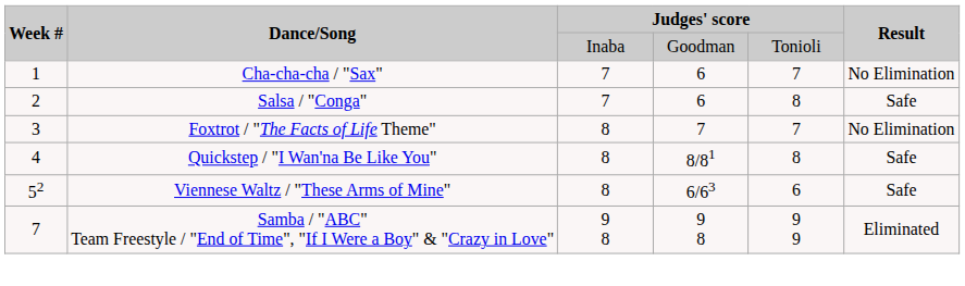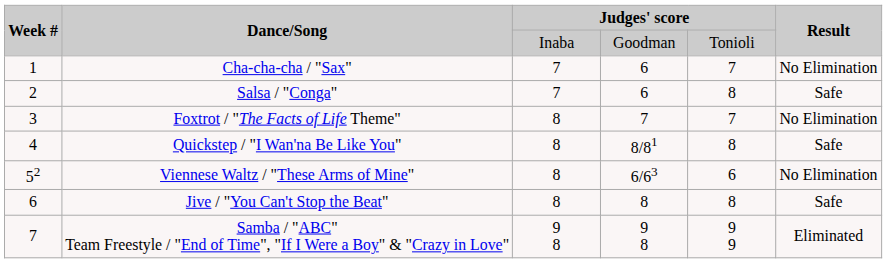Viennese Waltz / "These Arms of Mine" | Result: Safe -> No Elimination
+ row: 6 | Jive / "You Can't Stop the Beat" | 8 | 8 | 8 | Safe
